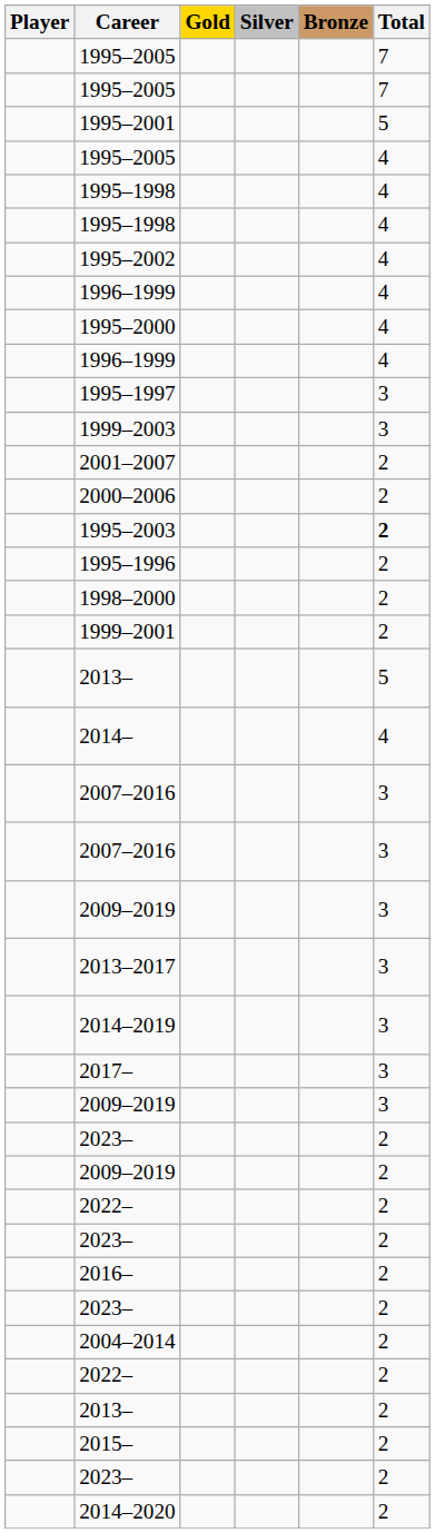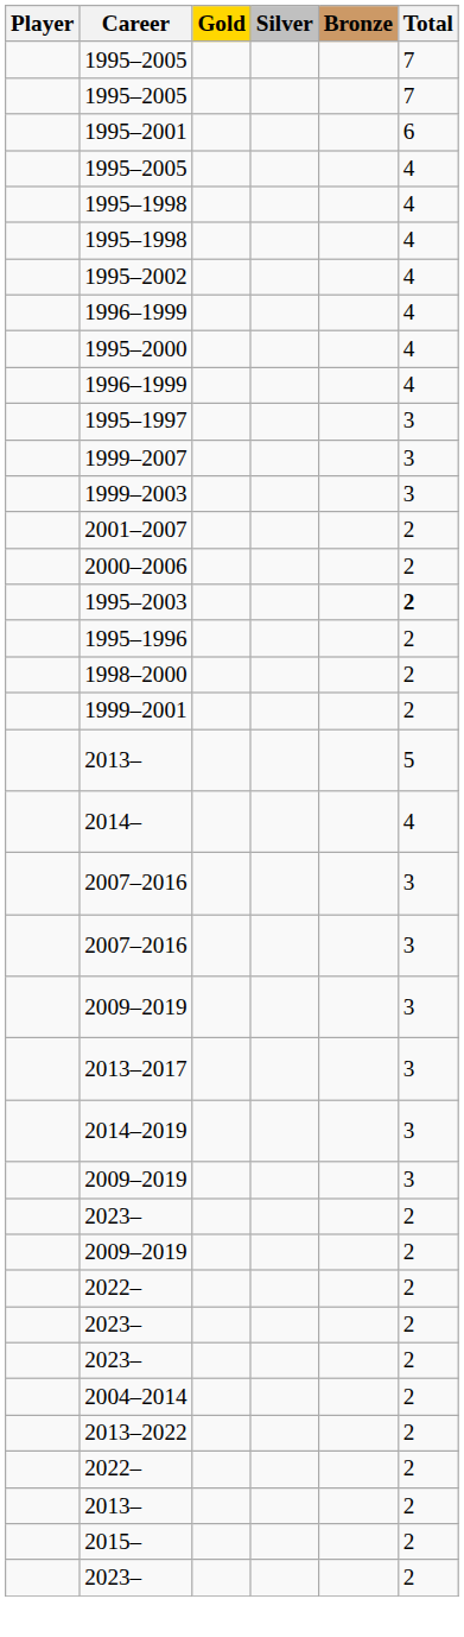1995–2001 | Total: 5 -> 6
+ row: 1999–2007 | 3
- row: 2017– | 3
- row: 2016– | 2
+ row: 2013–2022 | 2
- row: 2014–2020 | 2
